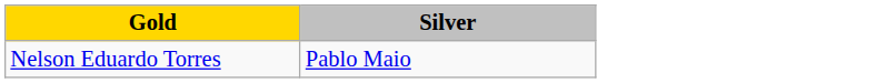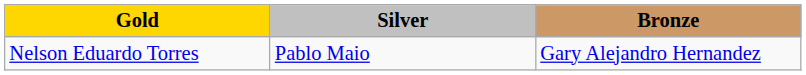+ column: Bronze | Gary Alejandro Hernandez
